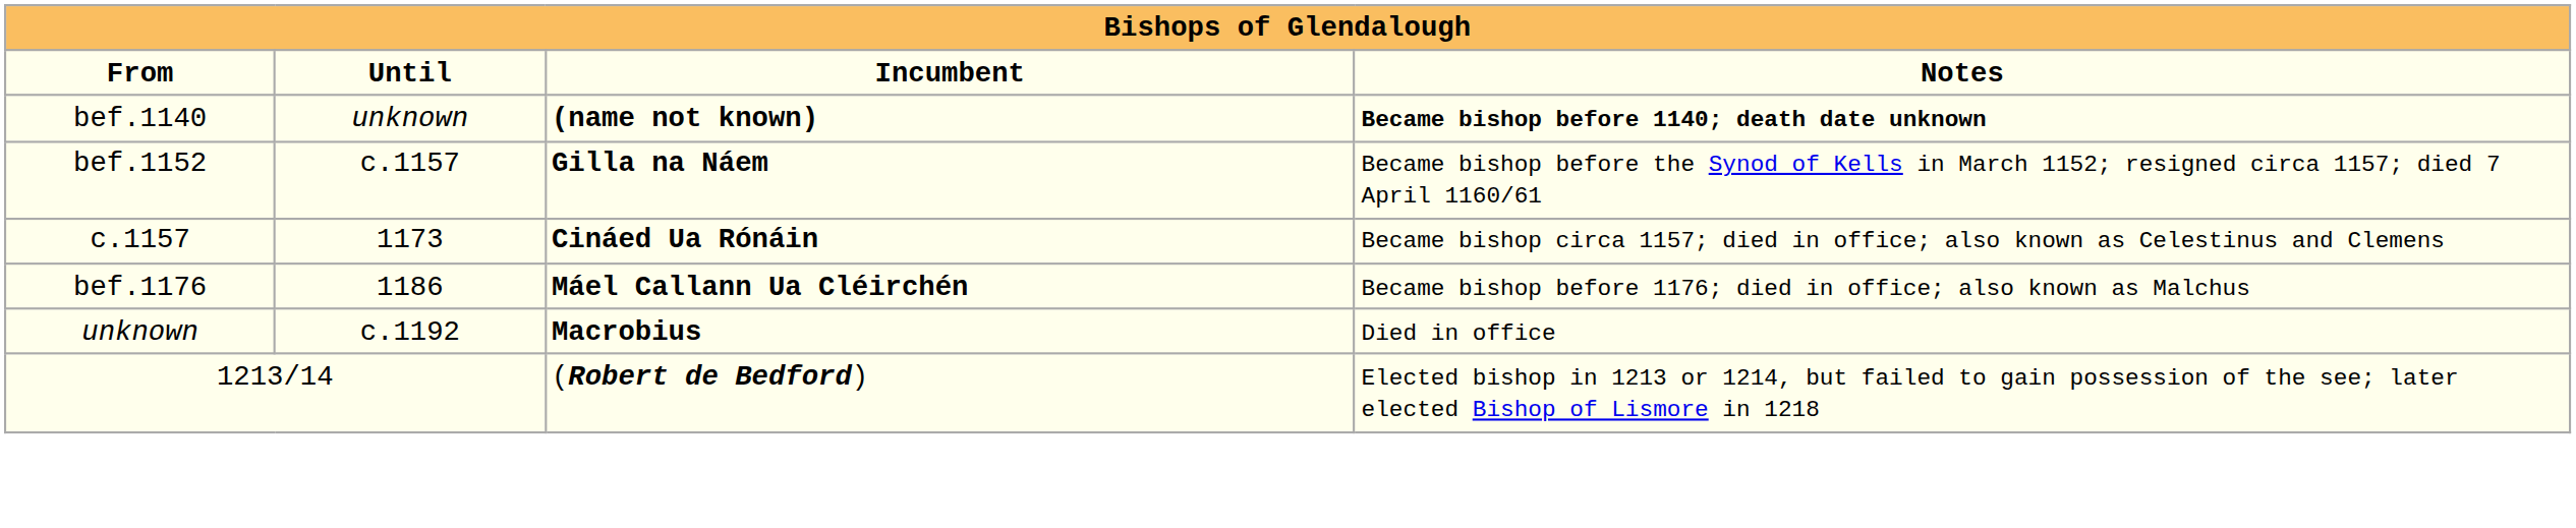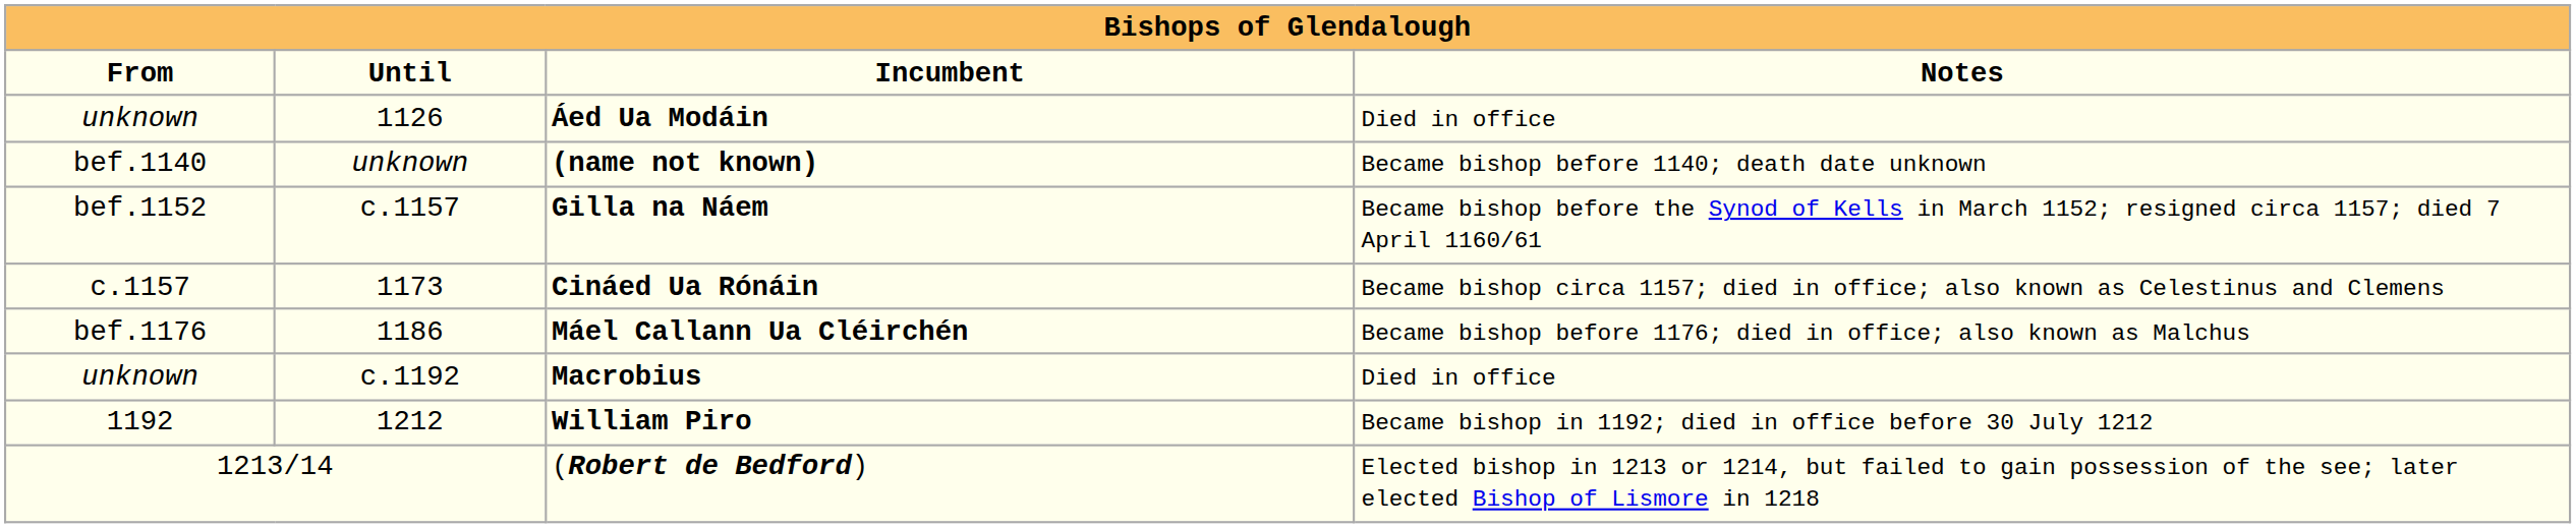+ row: unknown | 1126 | Áed Ua Modáin | Died in office
(name not known) | Notes: bold -> normal
+ row: 1192 | 1212 | William Piro | Became bishop in 1192; died in office before 30 July 1212
